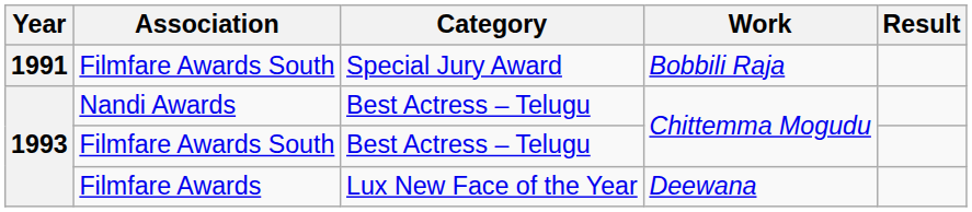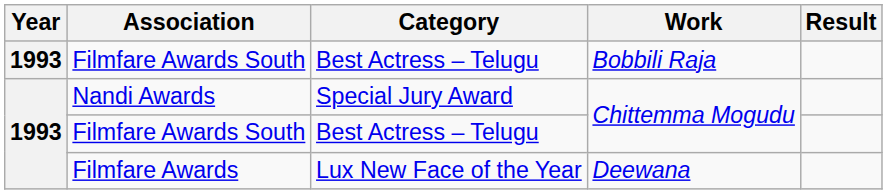Filmfare Awards South / Bobbili Raja | Year: 1991 -> 1993
Filmfare Awards South / Bobbili Raja | Category: Special Jury Award -> Best Actress – Telugu
Nandi Awards | Category: Best Actress – Telugu -> Special Jury Award
